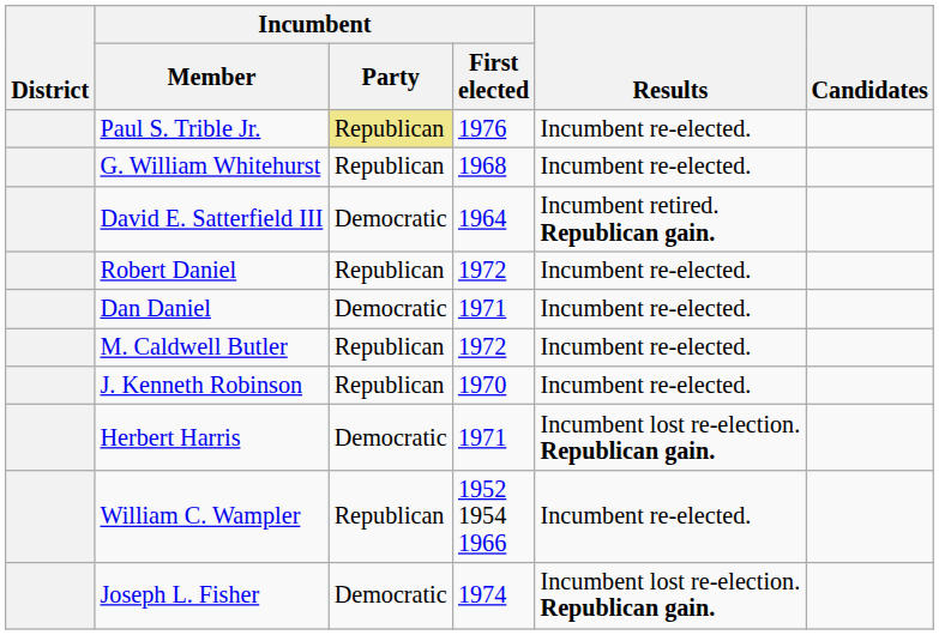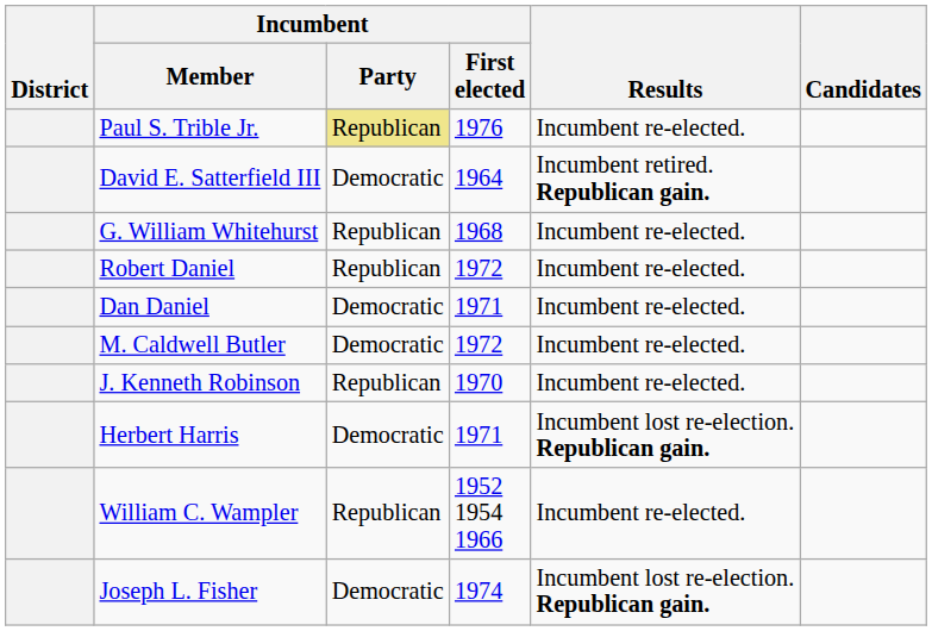rows swapped: G. William Whitehurst <-> David E. Satterfield III
M. Caldwell Butler | Incumbent / Party: Republican -> Democratic
